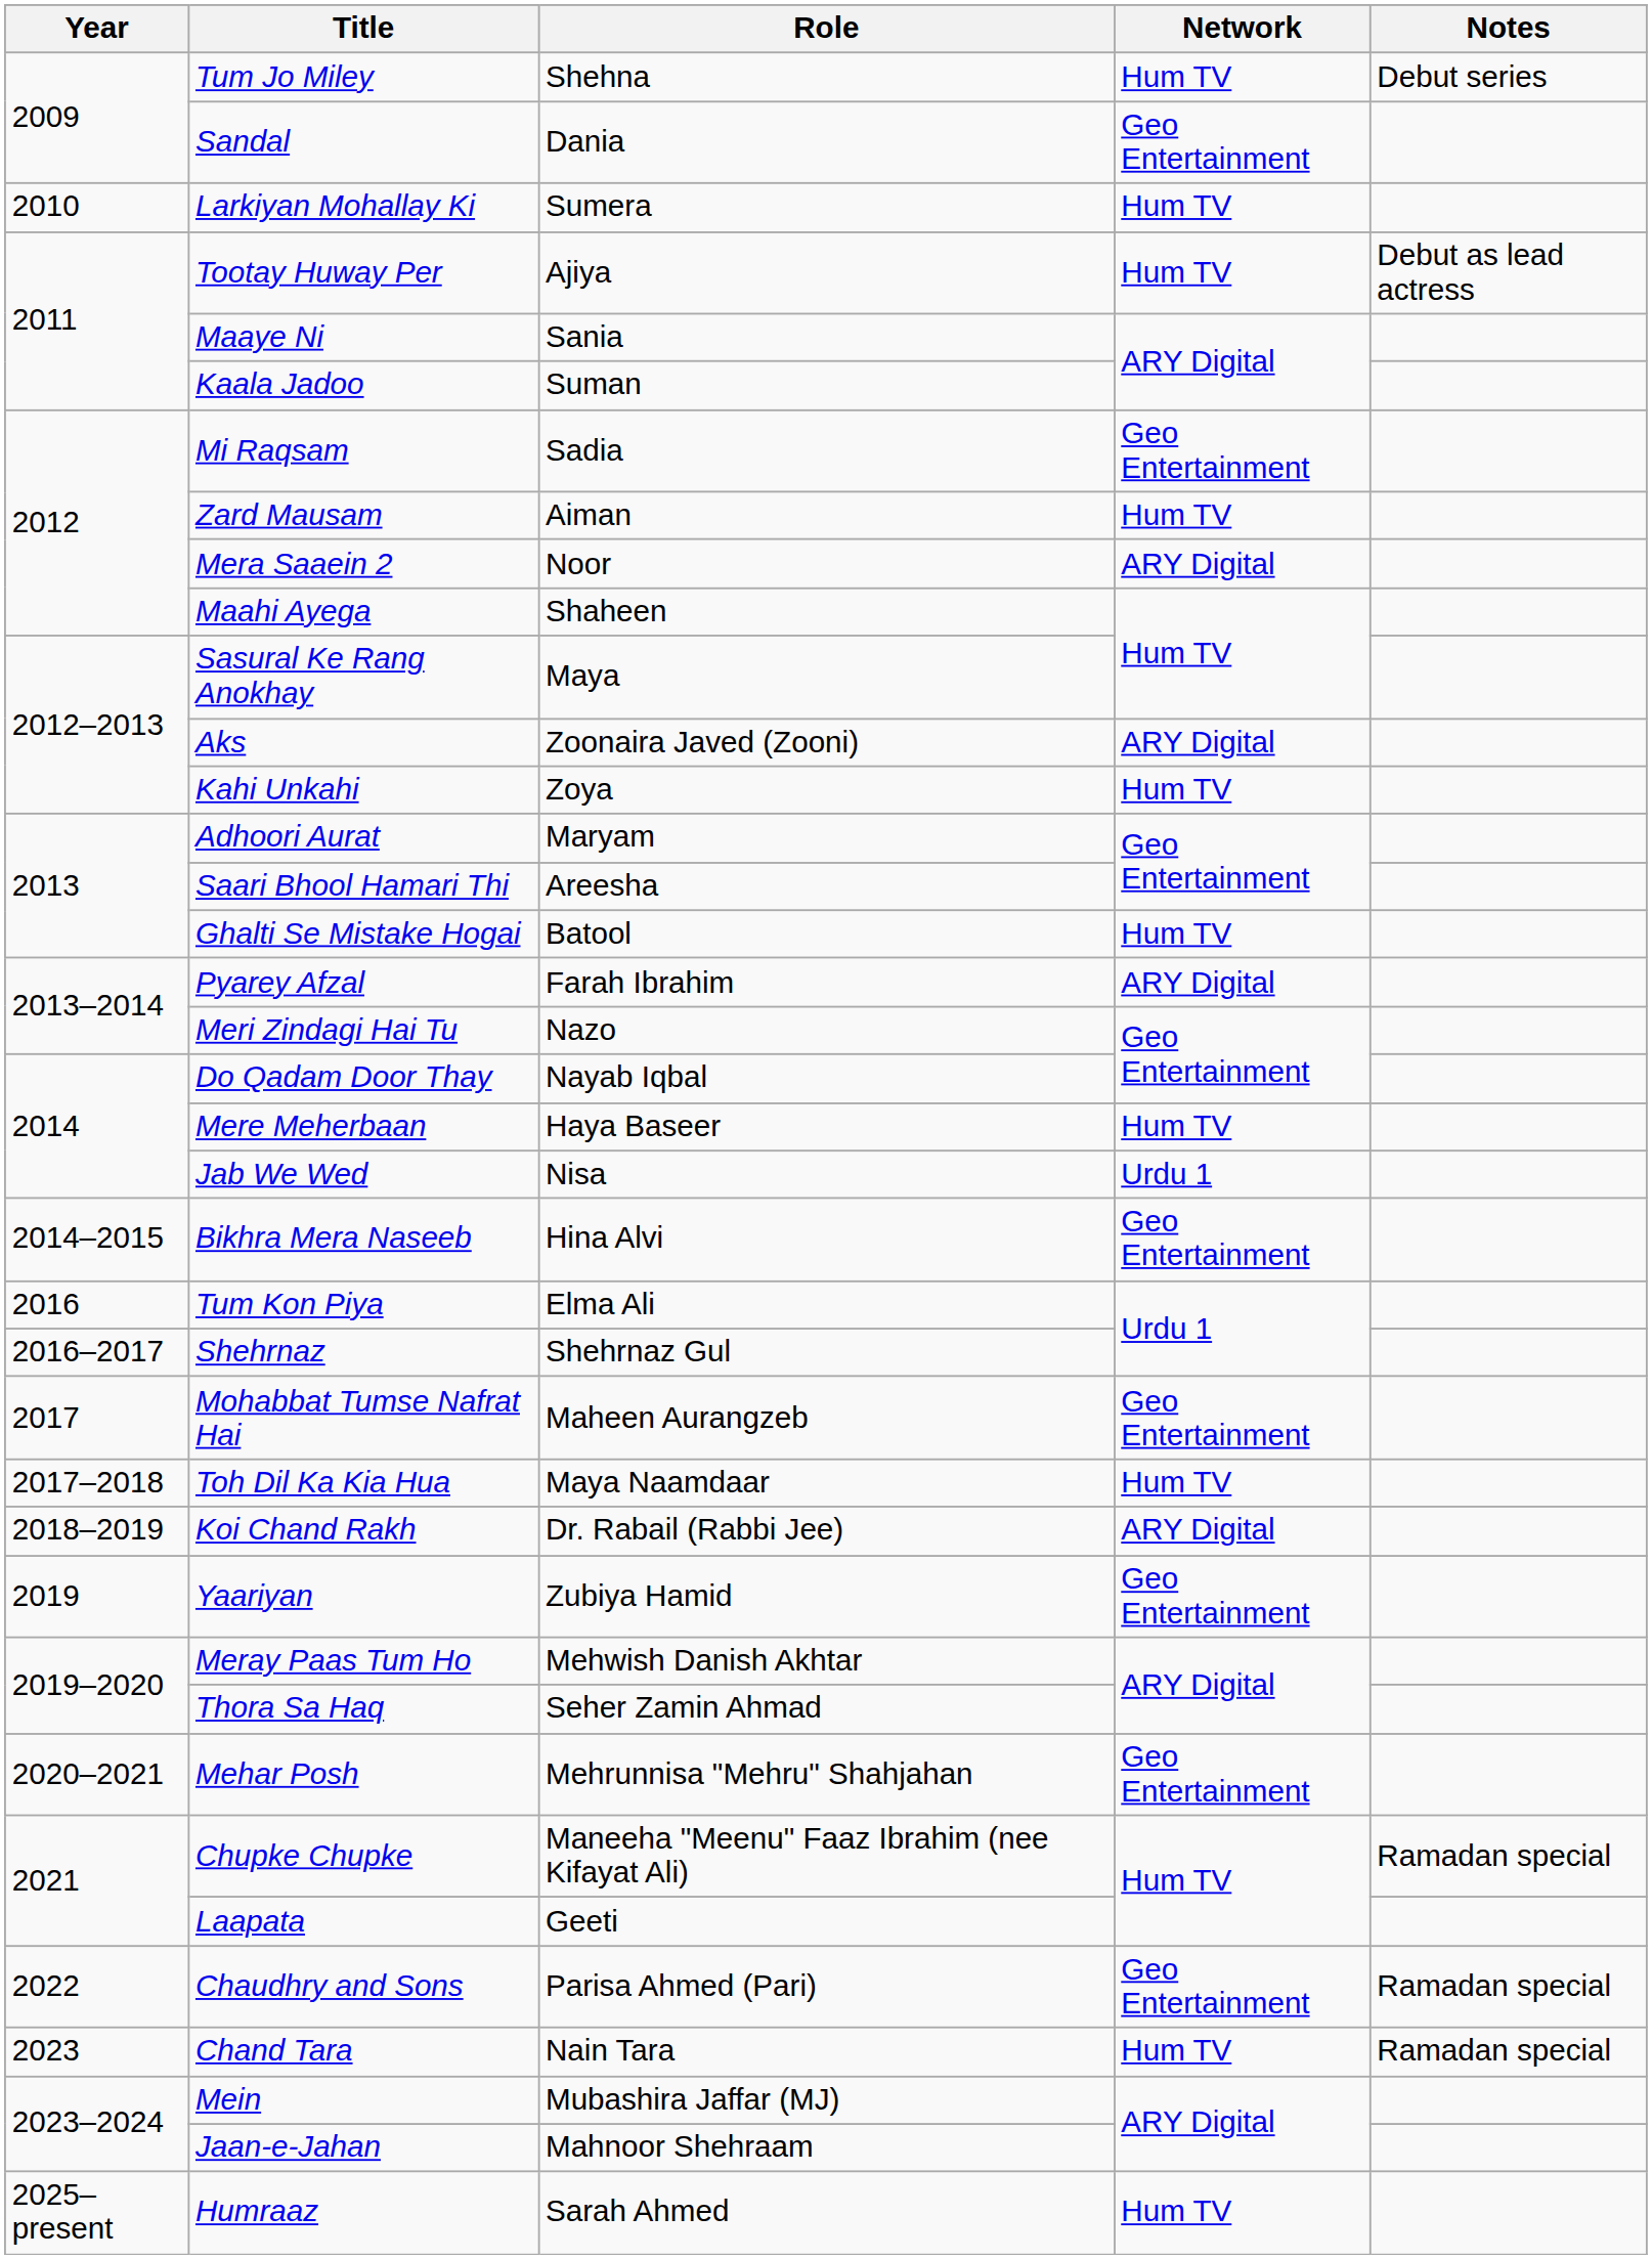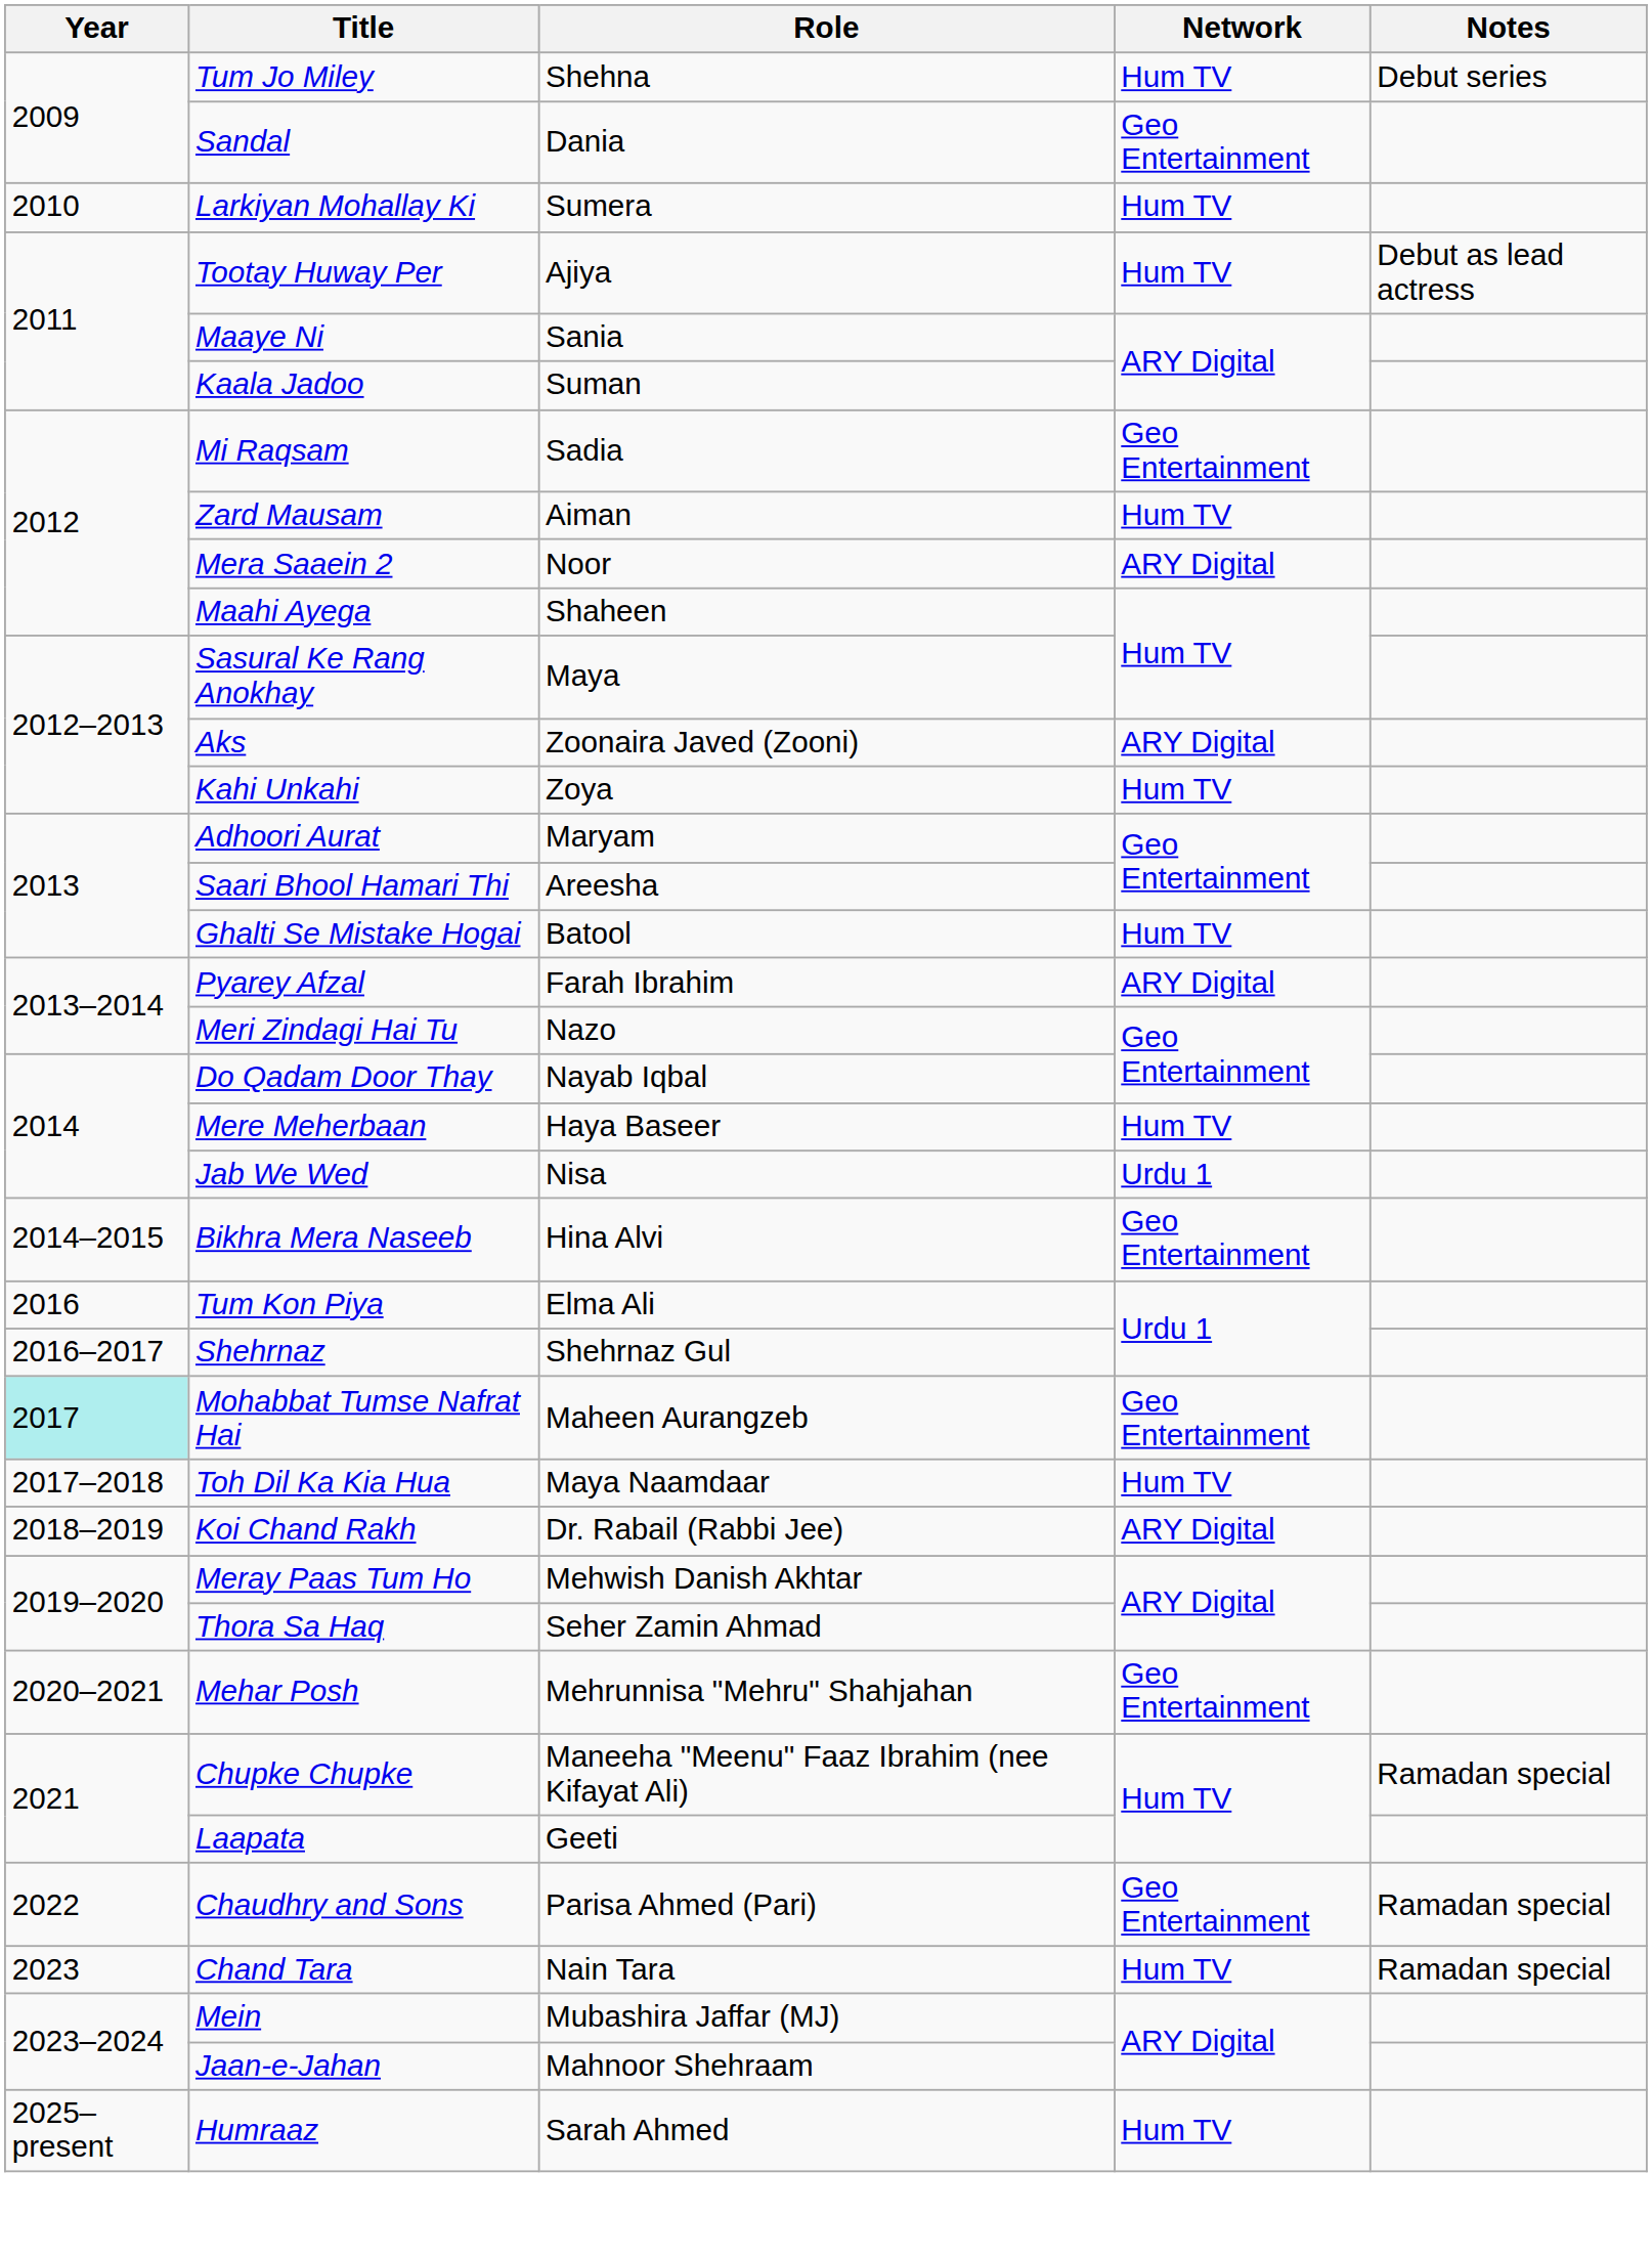Mohabbat Tumse Nafrat Hai | Year: no background -> paleturquoise background
- row: 2019 | Yaariyan | Zubiya Hamid | Geo Entertainment
